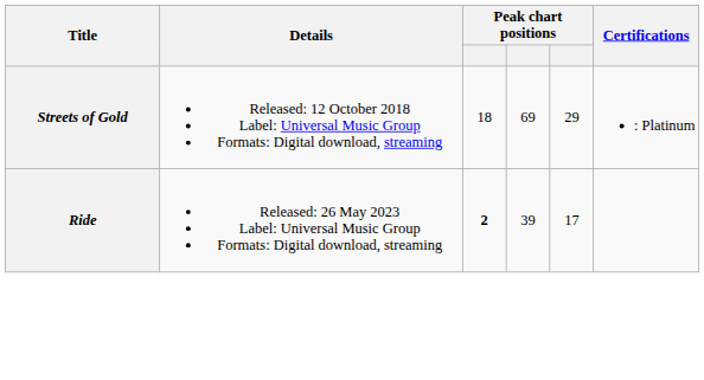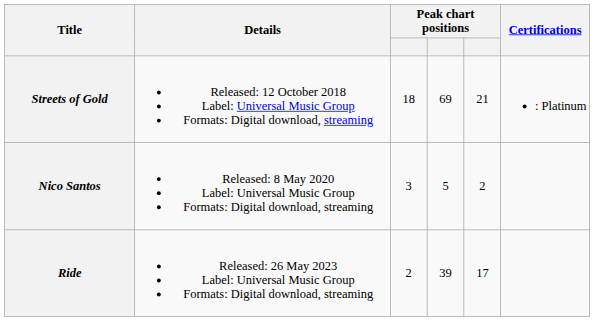Streets of Gold | column 5: 29 -> 21
+ row: Nico Santos | Released: 8 May 2020 Label: Universal Music Group Formats: Digital download, streaming | 3 | 5 | 2
Ride | column 3: bold -> normal
